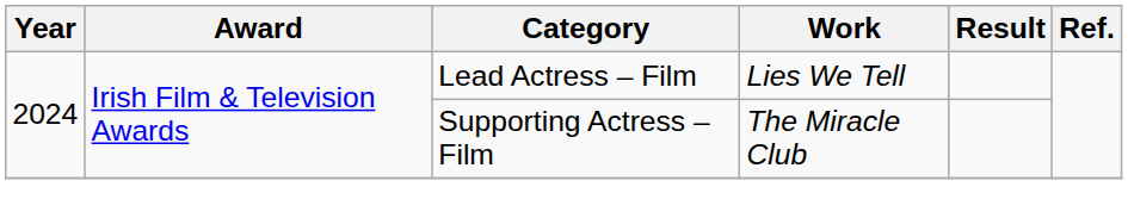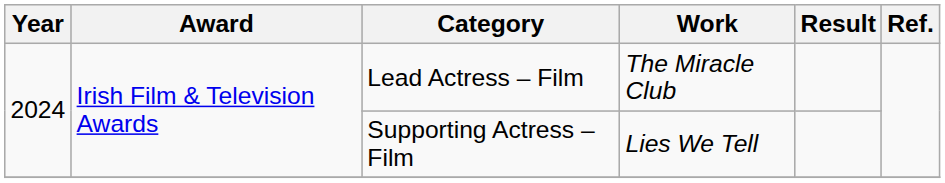Lead Actress – Film | Work: Lies We Tell -> The Miracle Club
Supporting Actress – Film | Work: The Miracle Club -> Lies We Tell
